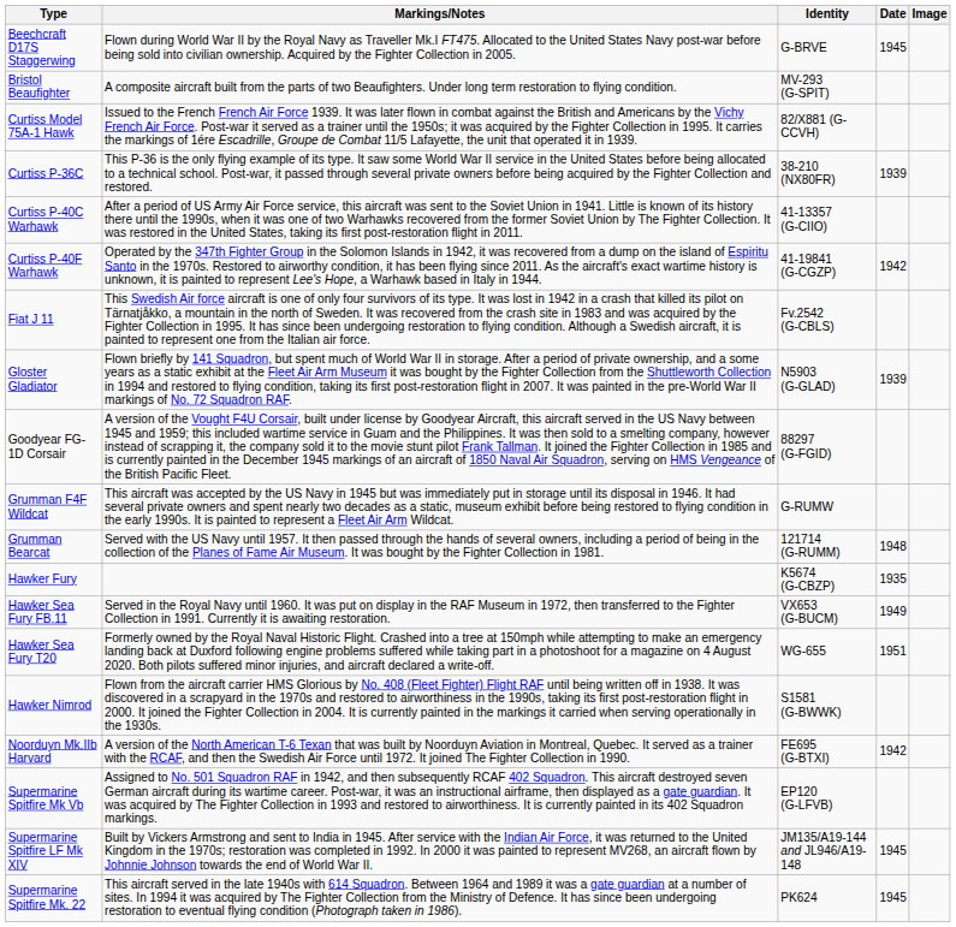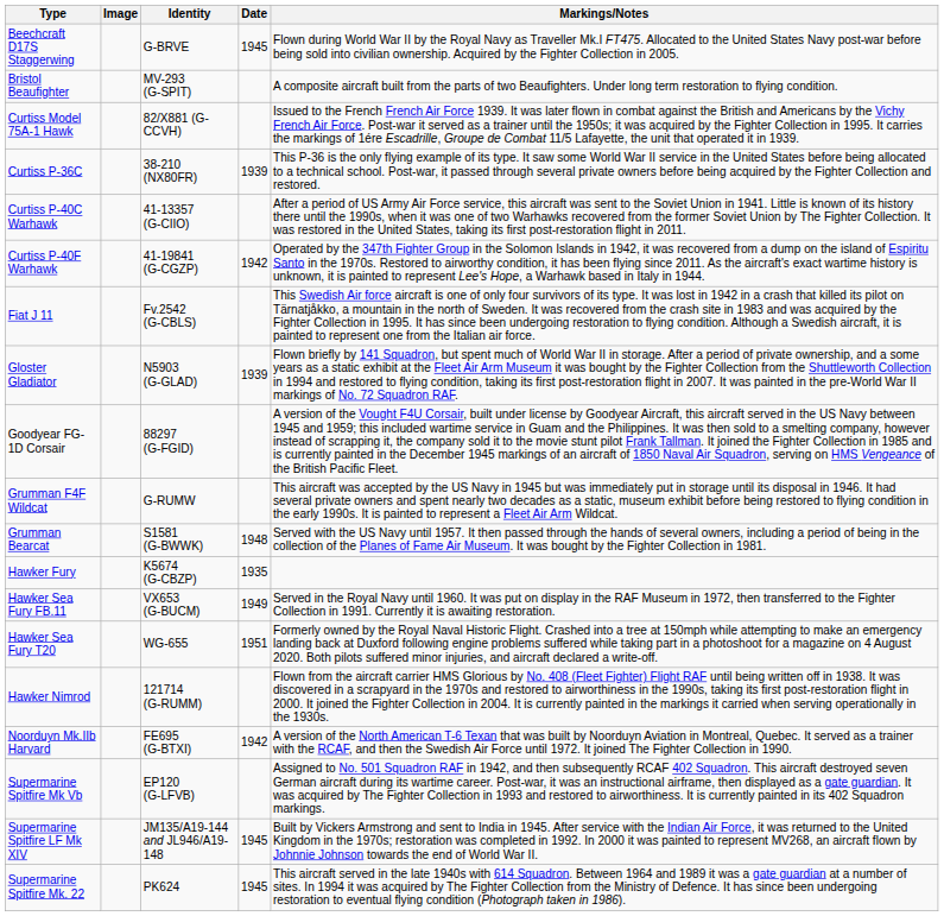columns swapped: Image <-> Markings/Notes
Grumman Bearcat | Identity: 121714 (G-RUMM) -> S1581 (G-BWWK)
Hawker Nimrod | Identity: S1581 (G-BWWK) -> 121714 (G-RUMM)
